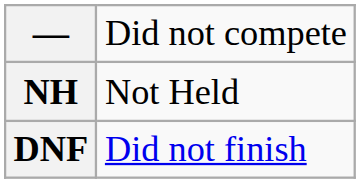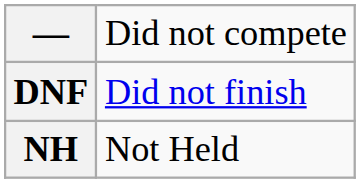rows swapped: DNF <-> NH
